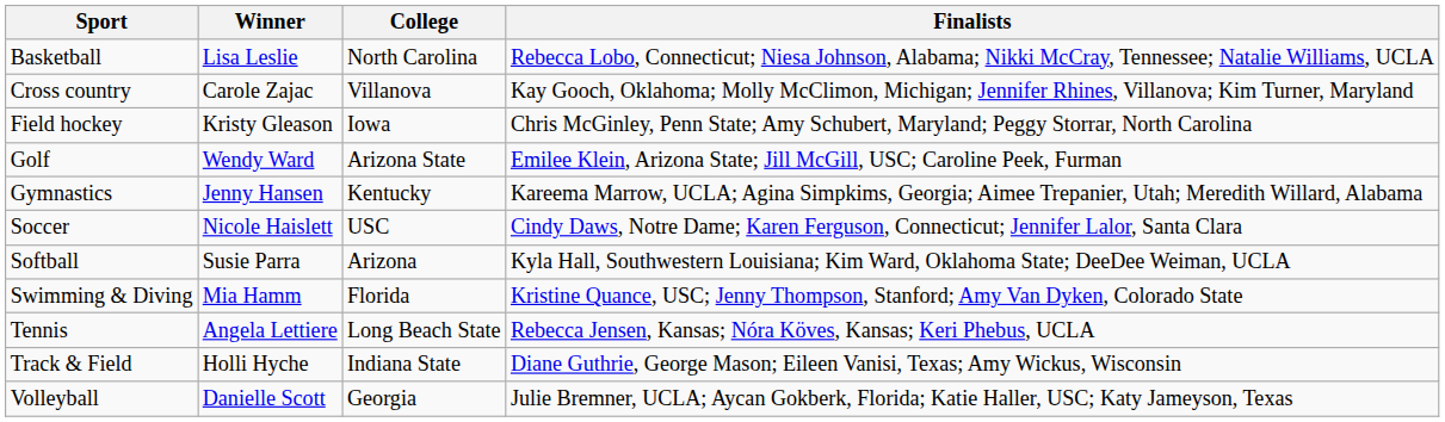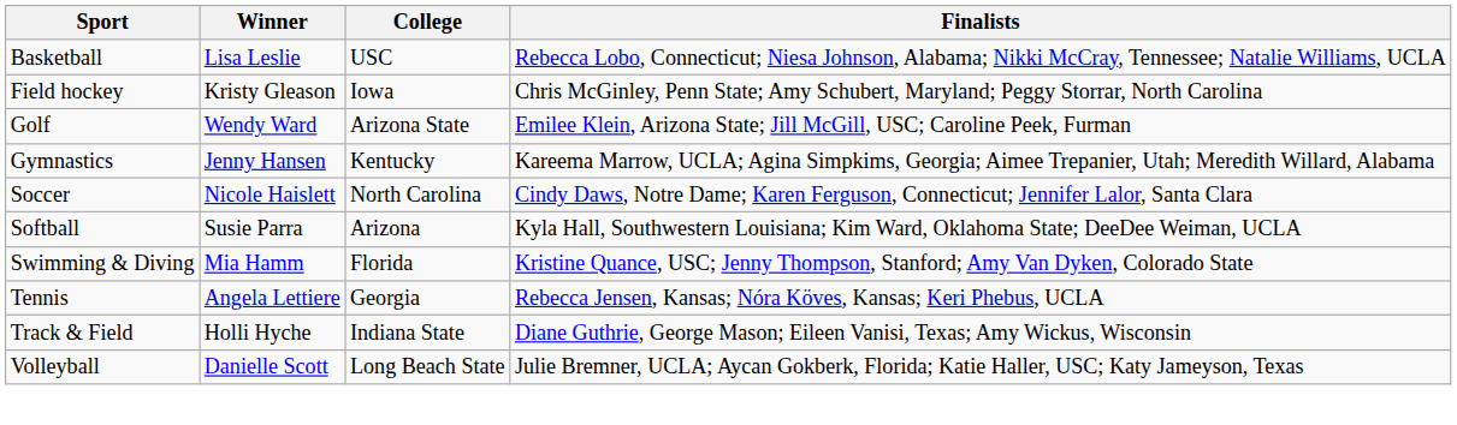Basketball | College: North Carolina -> USC
- row: Cross country | Carole Zajac | Villanova | Kay Gooch, Oklahoma; Molly McClimon, Michigan; Jennifer Rhines, Villanova; Kim Turner, Maryland
Soccer | College: USC -> North Carolina
Tennis | College: Long Beach State -> Georgia
Volleyball | College: Georgia -> Long Beach State
